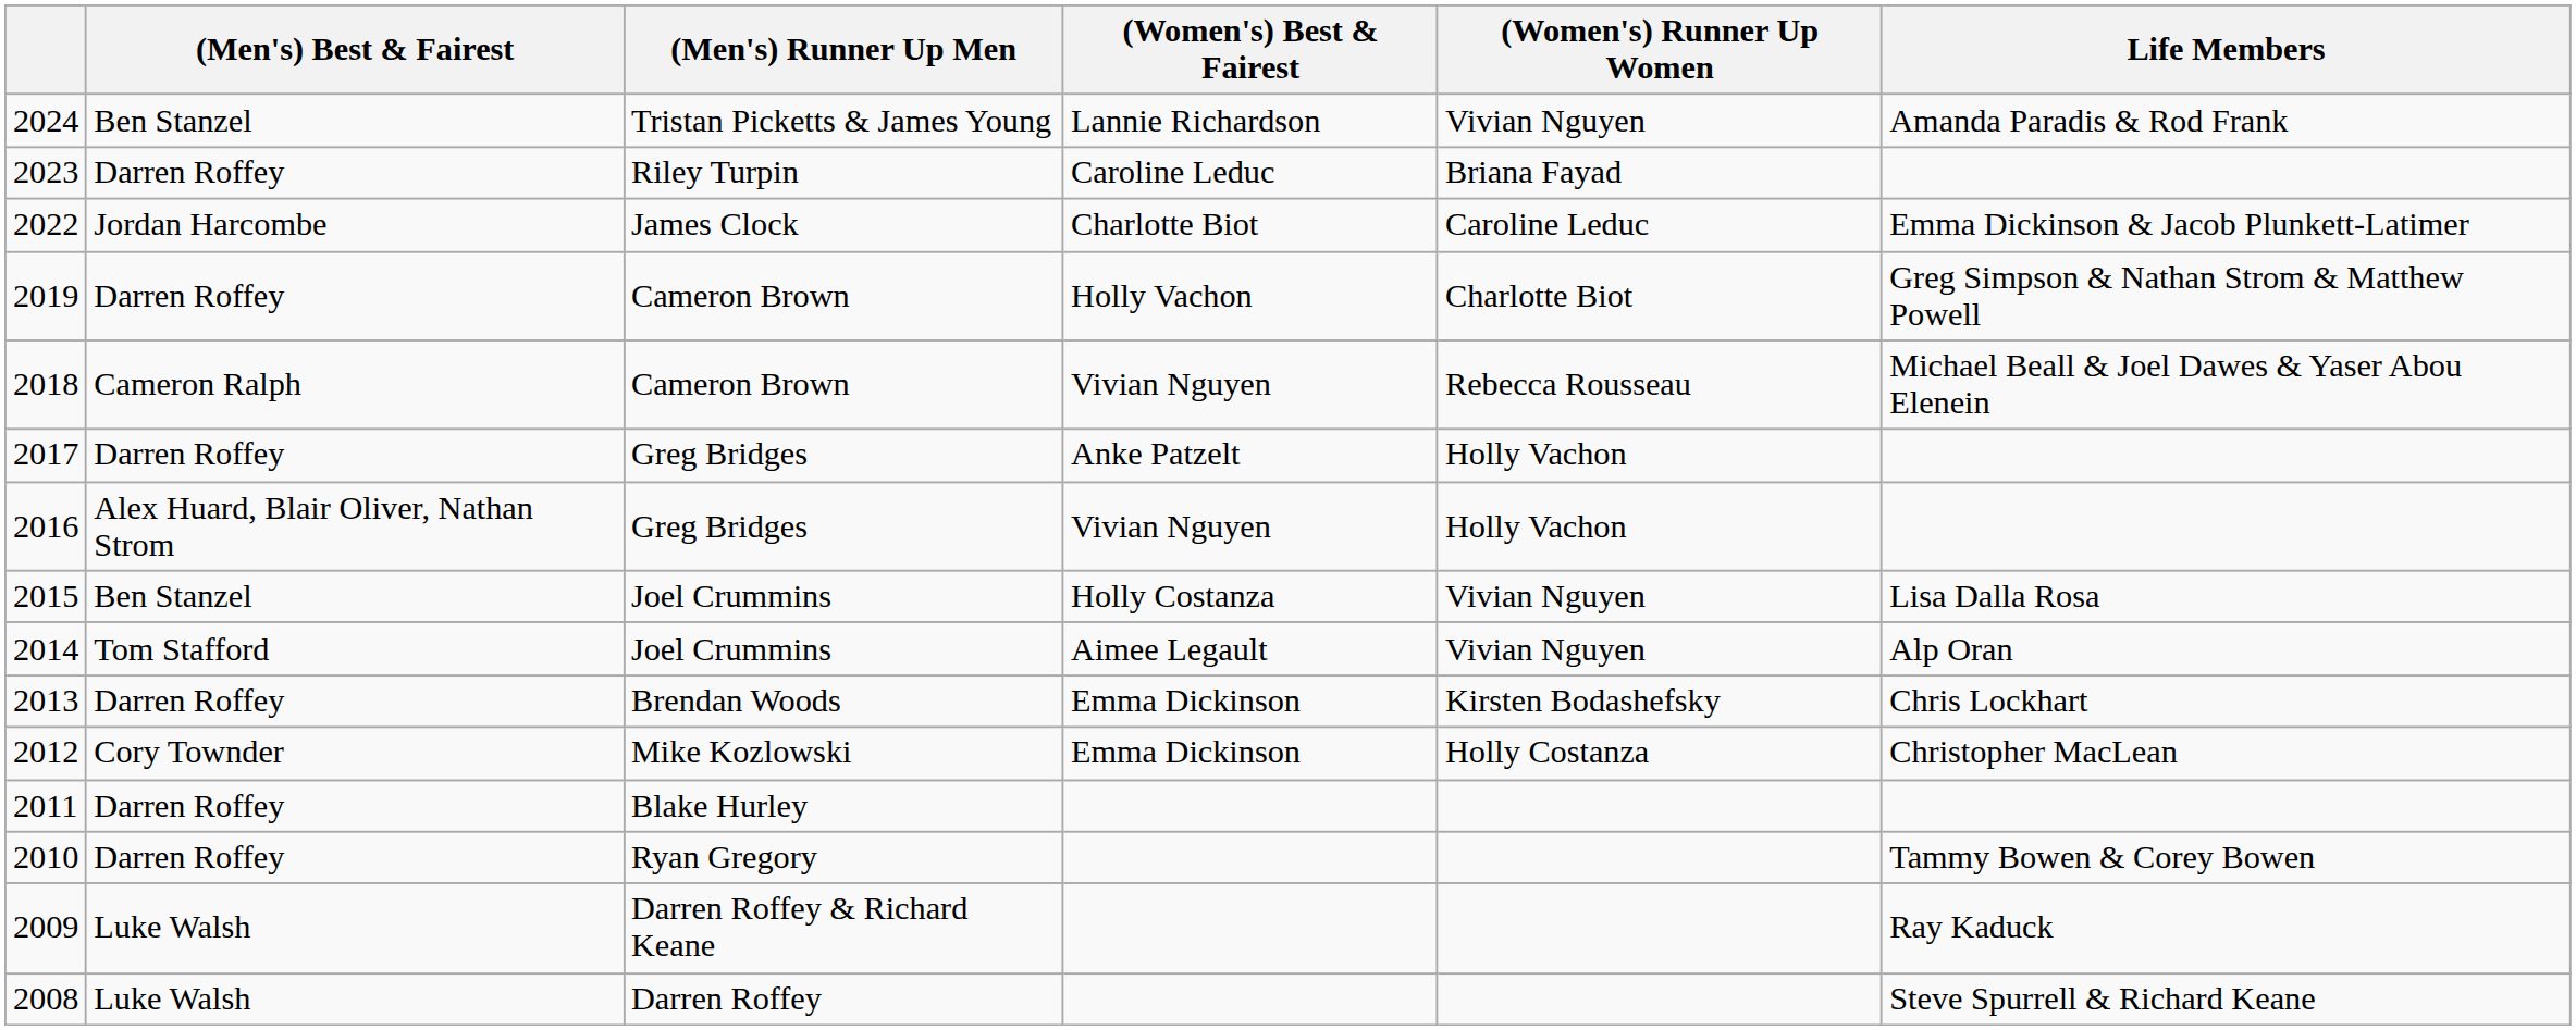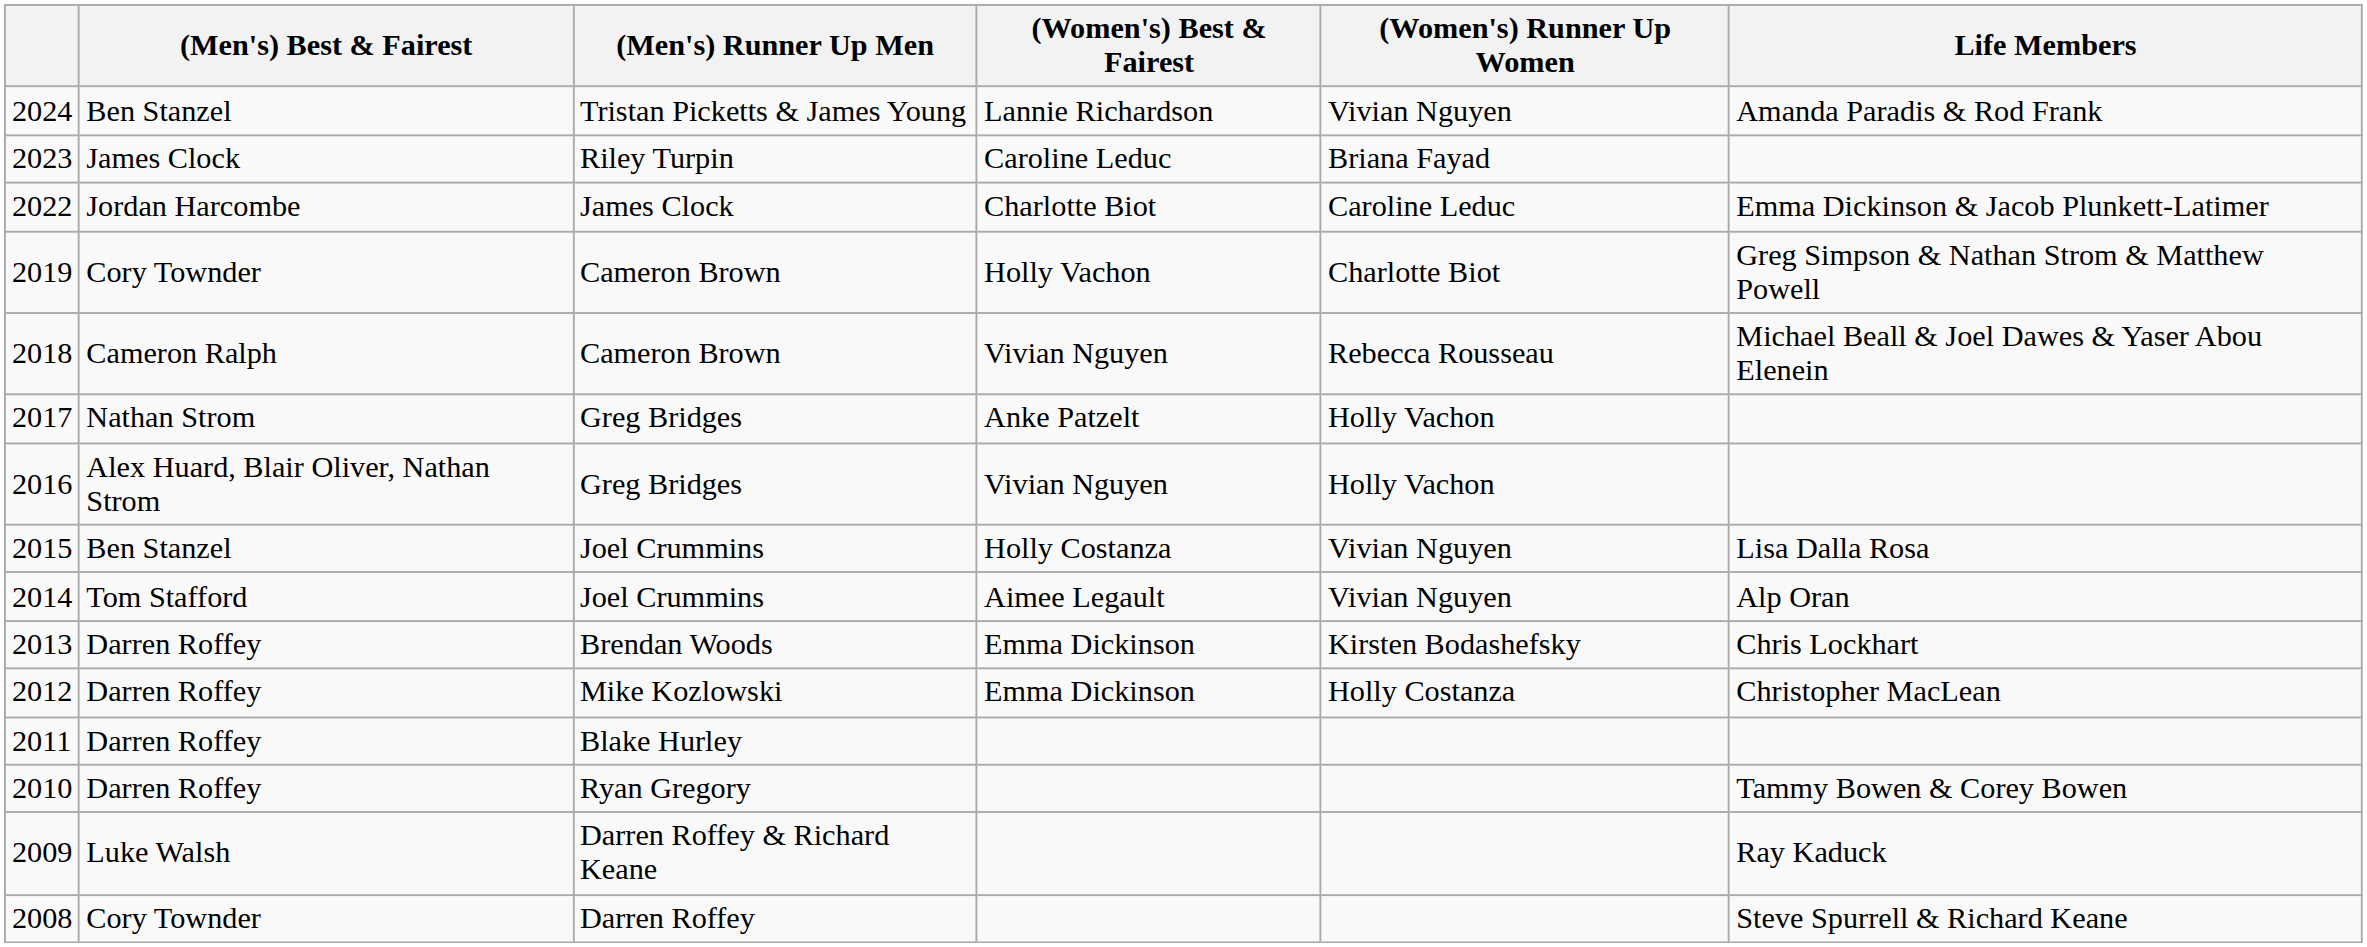2023 | (Men's) Best & Fairest: Darren Roffey -> James Clock
2019 | (Men's) Best & Fairest: Darren Roffey -> Cory Townder
2017 | (Men's) Best & Fairest: Darren Roffey -> Nathan Strom
2012 | (Men's) Best & Fairest: Cory Townder -> Darren Roffey
2008 | (Men's) Best & Fairest: Luke Walsh -> Cory Townder
